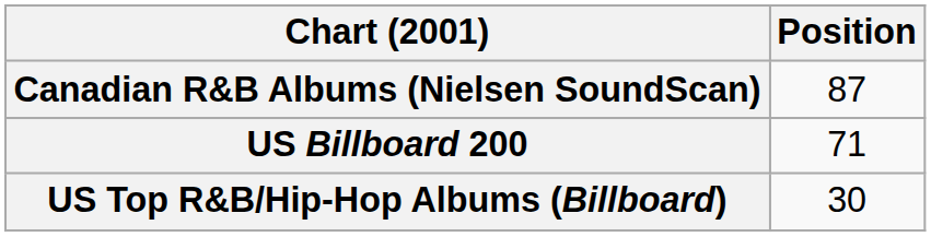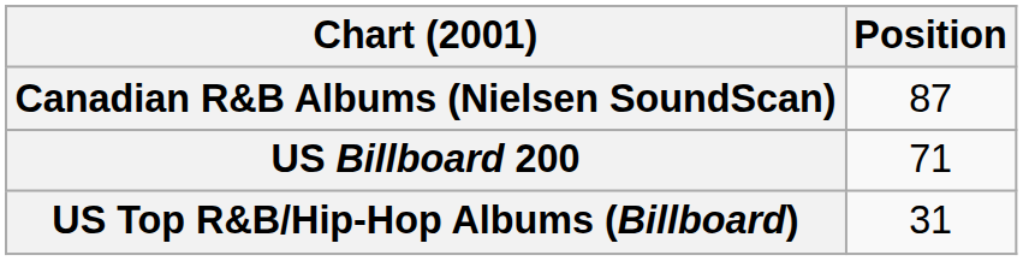US Top R&B/Hip-Hop Albums (Billboard) | Position: 30 -> 31
